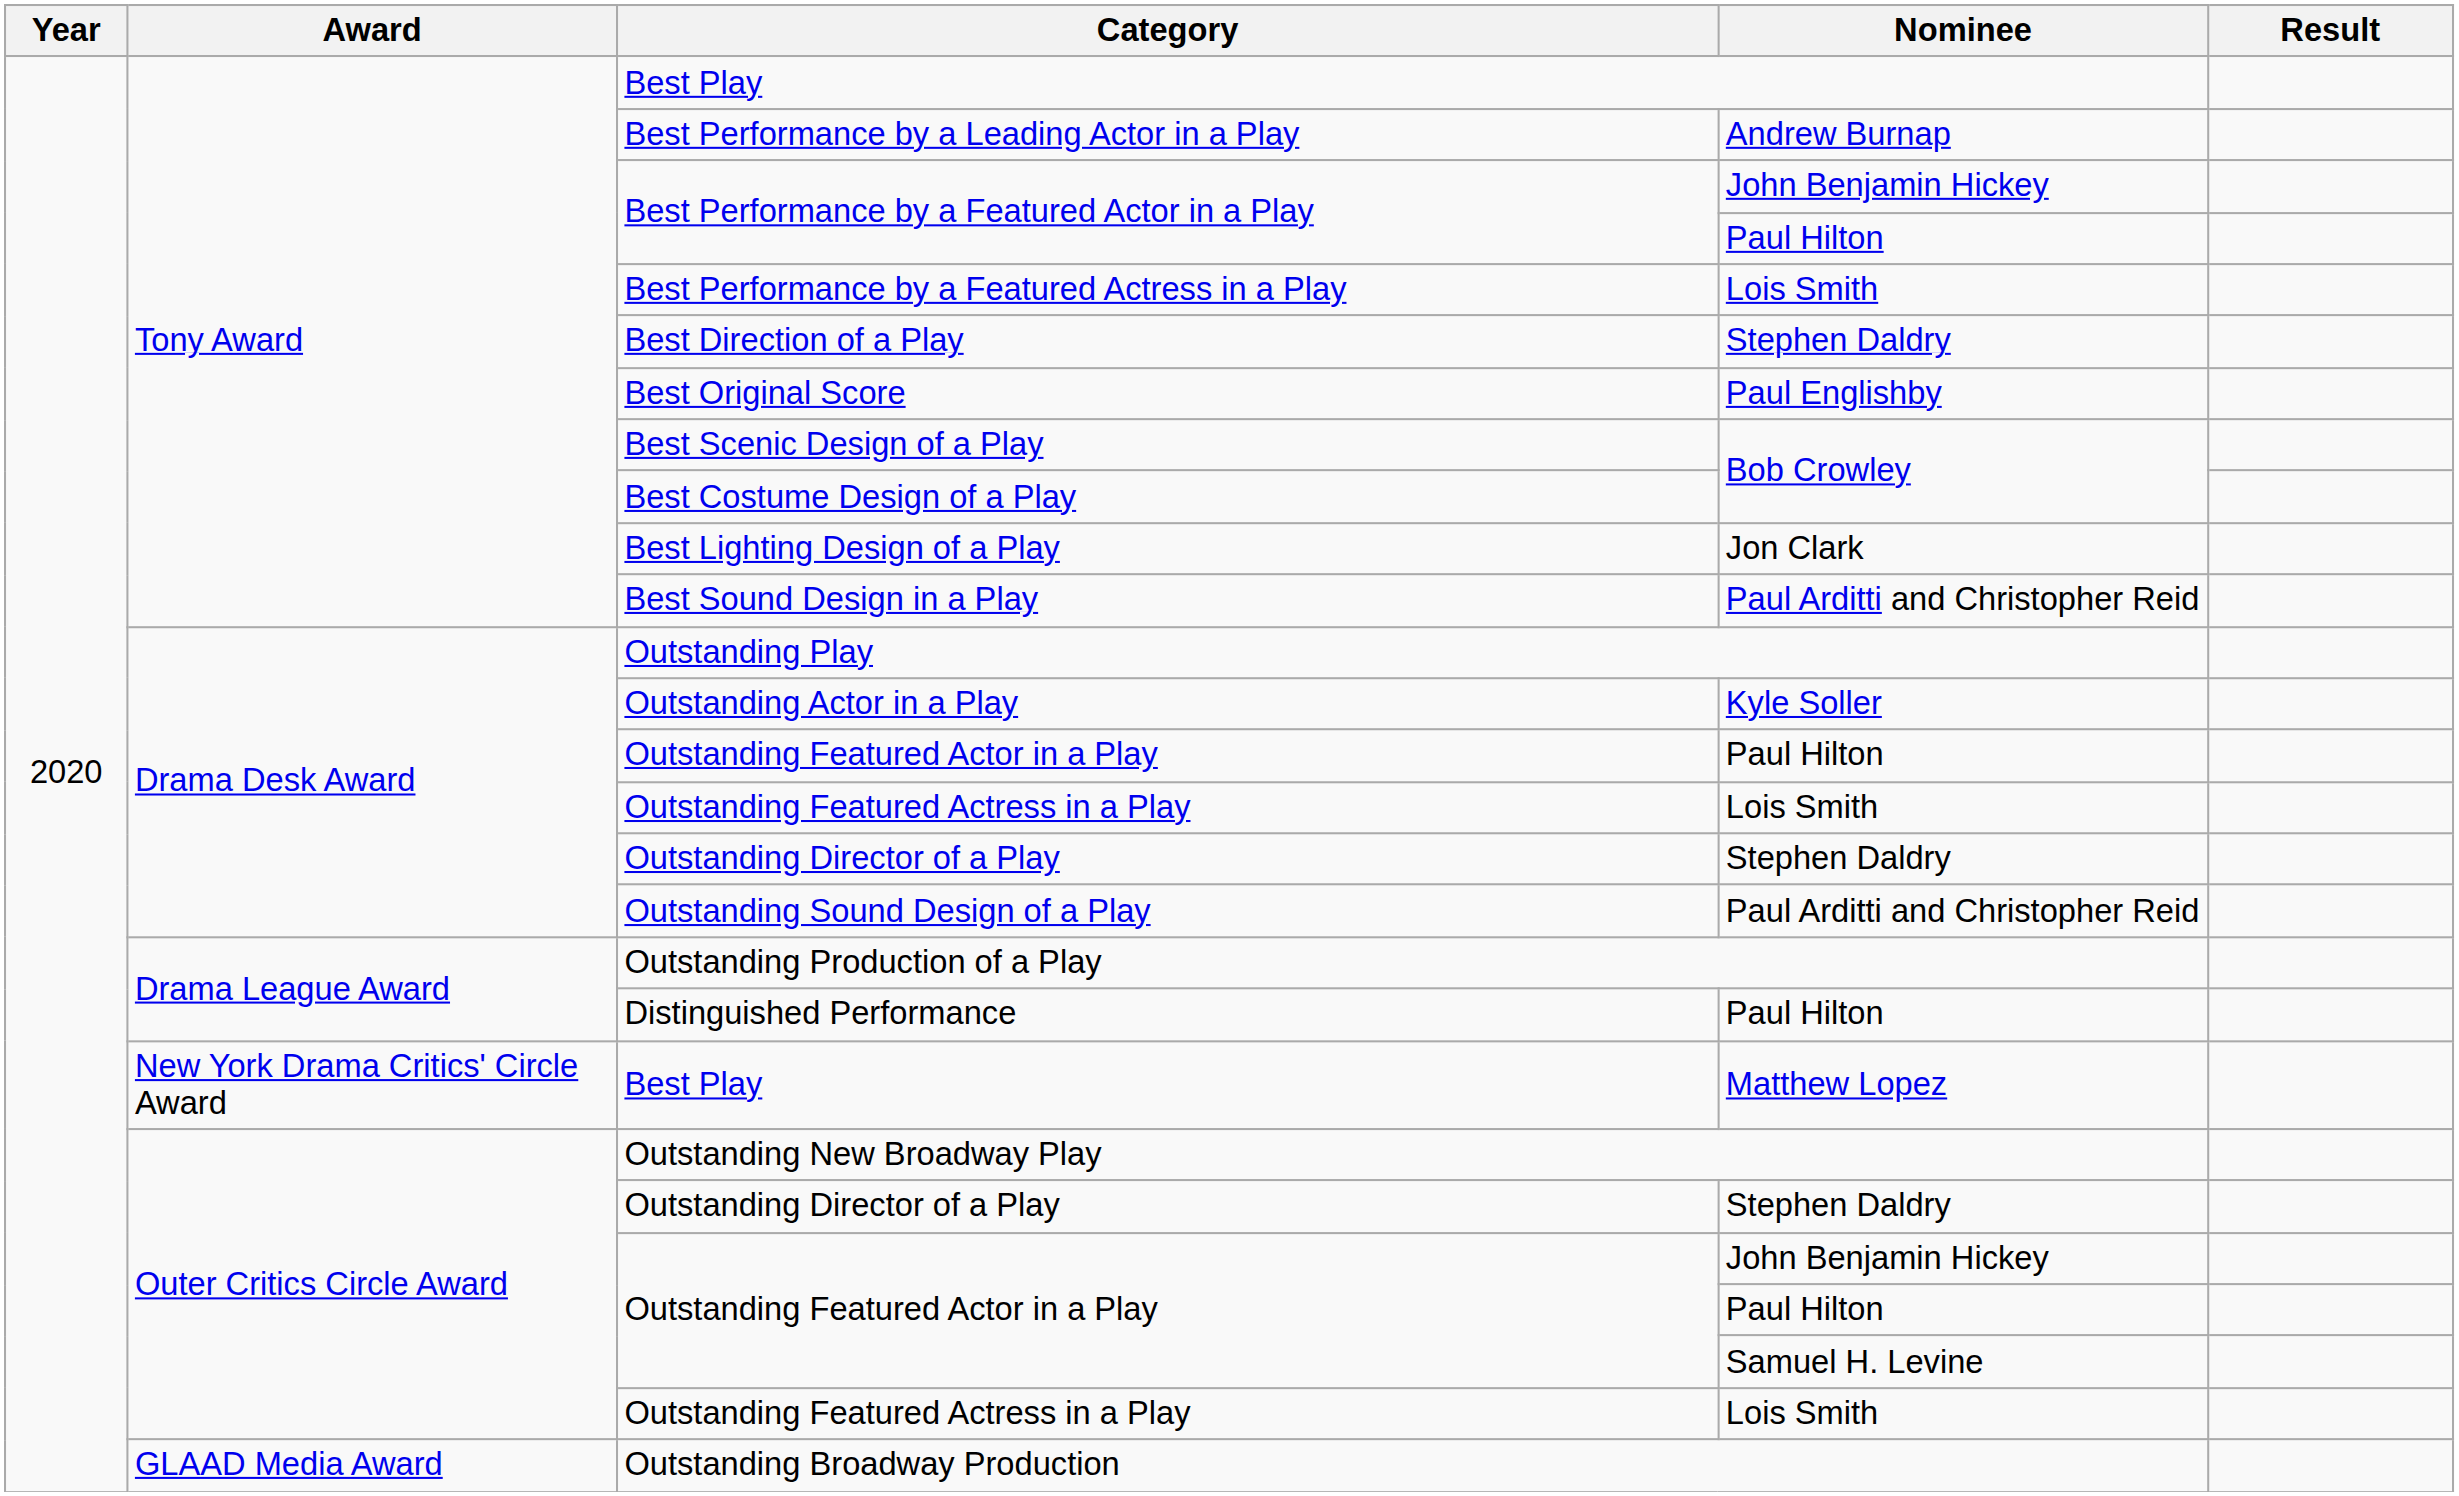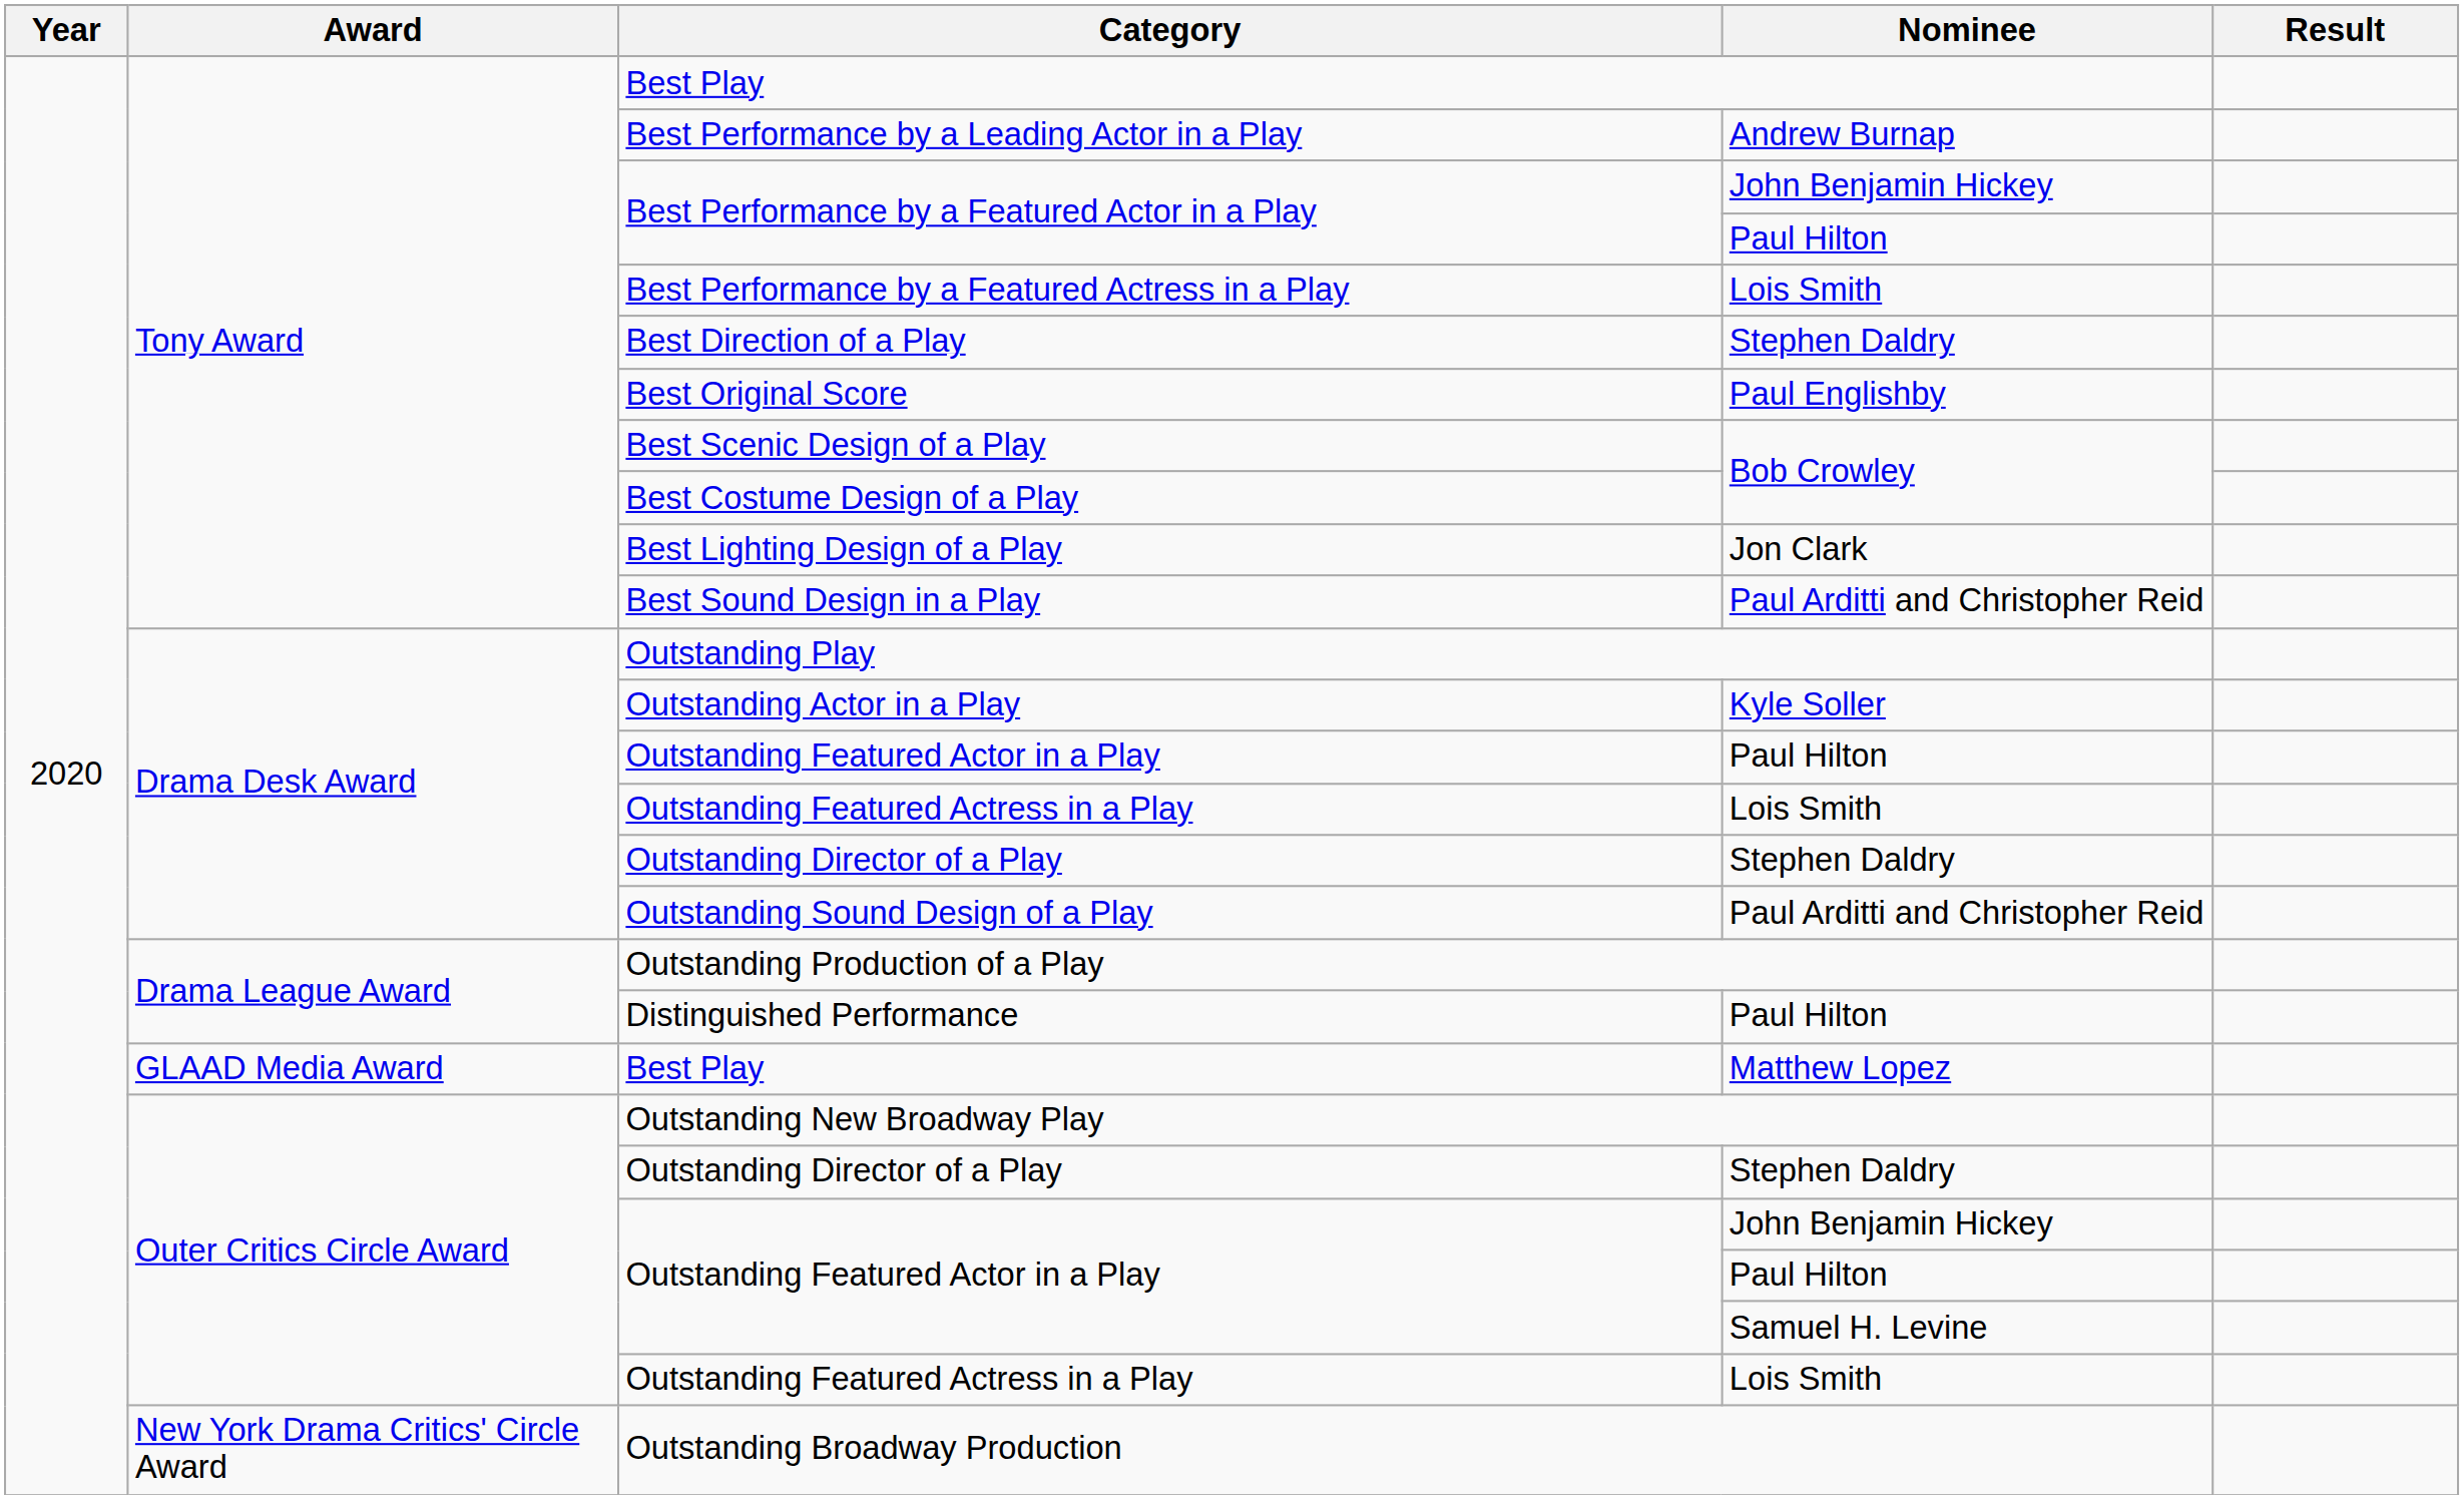Best Play / Matthew Lopez | Award: New York Drama Critics' Circle Award -> GLAAD Media Award
Outstanding Broadway Production | Award: GLAAD Media Award -> New York Drama Critics' Circle Award
